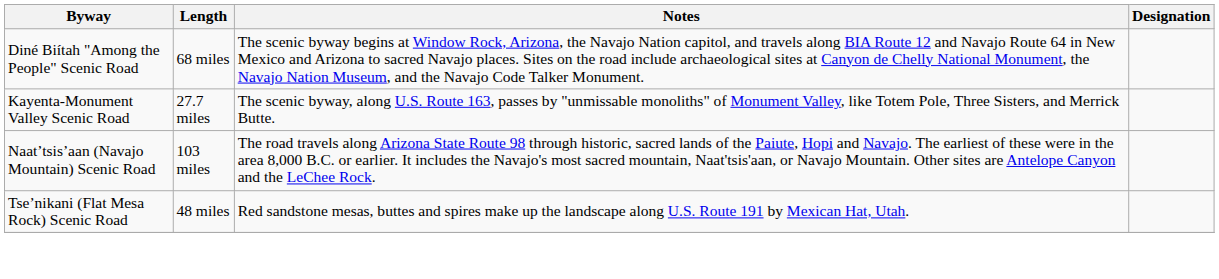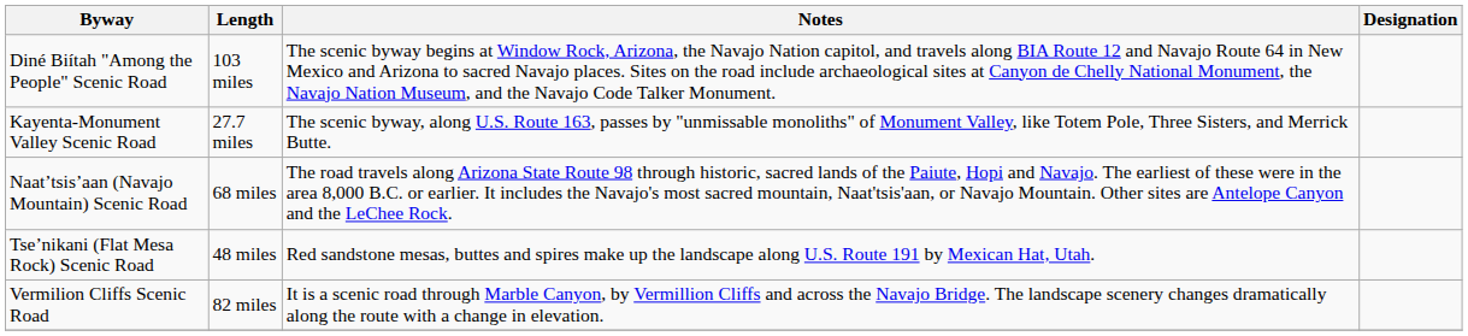Diné Biítah "Among the People" Scenic Road | Length: 68 miles -> 103 miles
Naat’tsis’aan (Navajo Mountain) Scenic Road | Length: 103 miles -> 68 miles
+ row: Vermilion Cliffs Scenic Road | 82 miles | It is a scenic road through Marble Canyon, by Vermillion Cliffs and across the Navajo Bridge. The landscape scenery changes dramatically along the route with a change in elevation.
